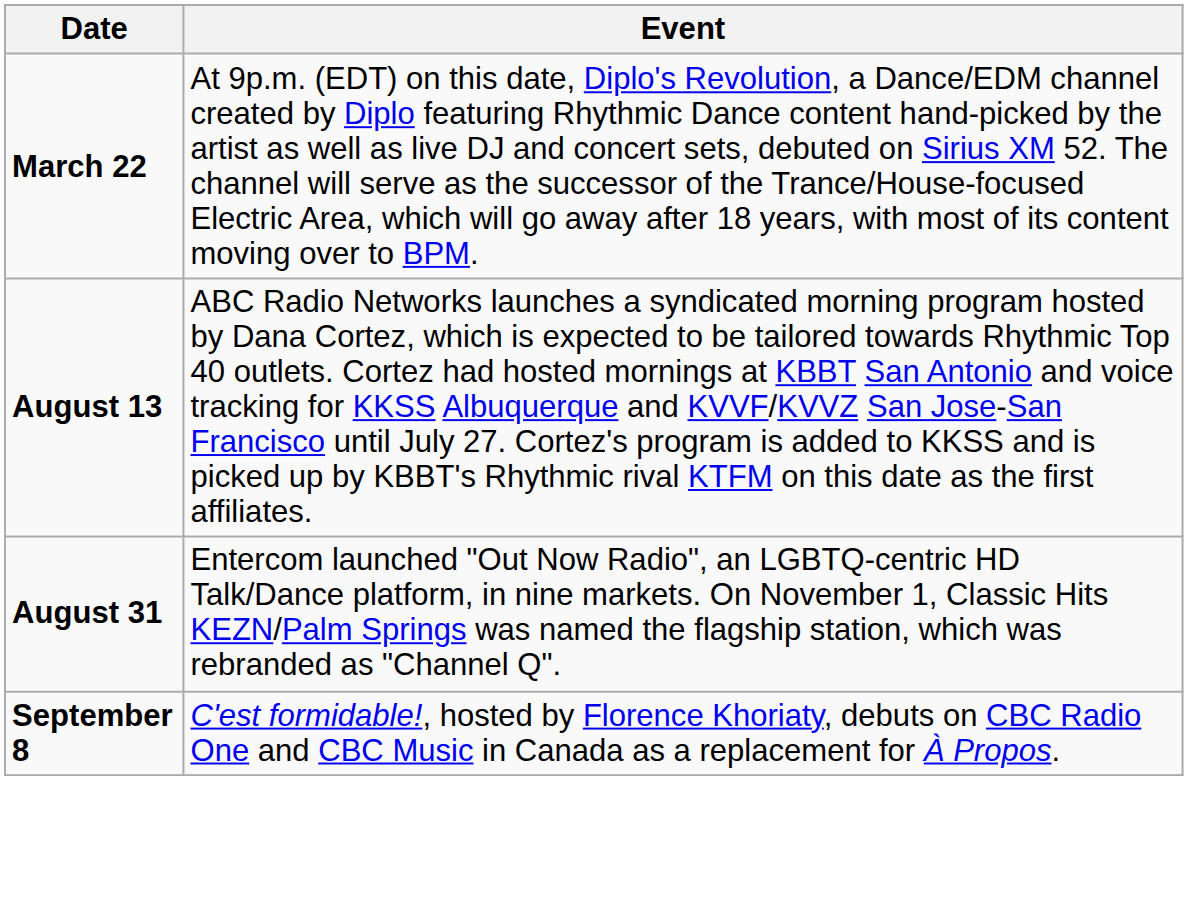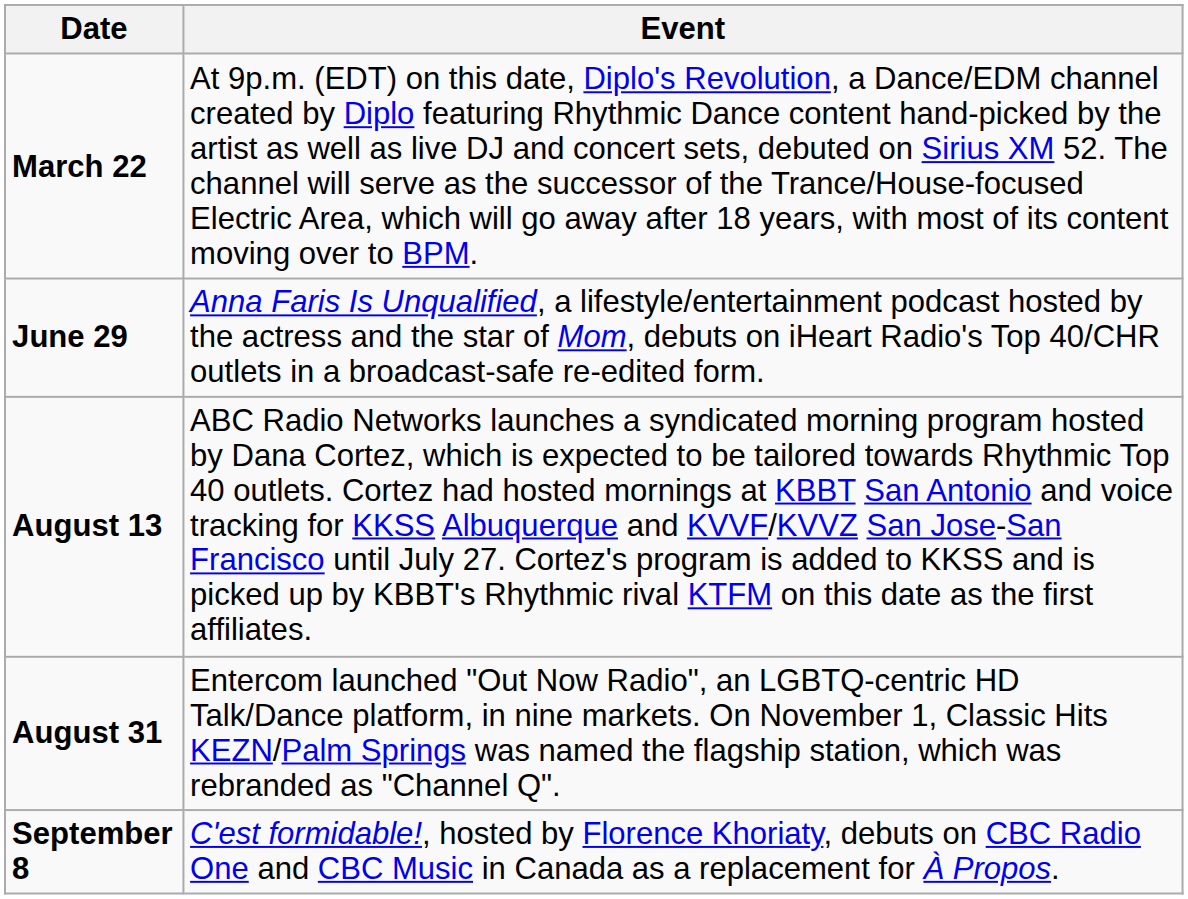+ row: June 29 | Anna Faris Is Unqualified, a lifestyle/entertainment podcast hosted by the actress and the star of Mom, debuts on iHeart Radio's Top 40/CHR outlets in a broadcast-safe re-edited form.
